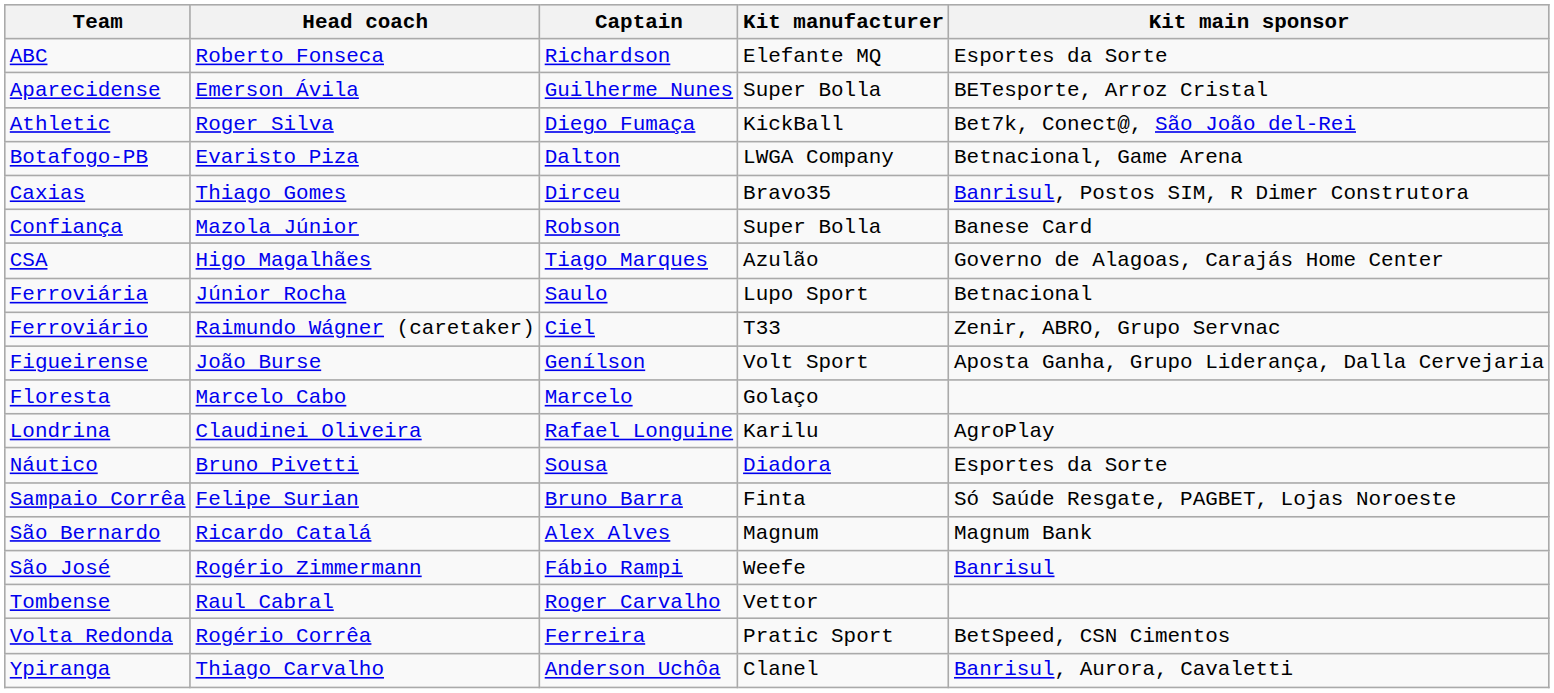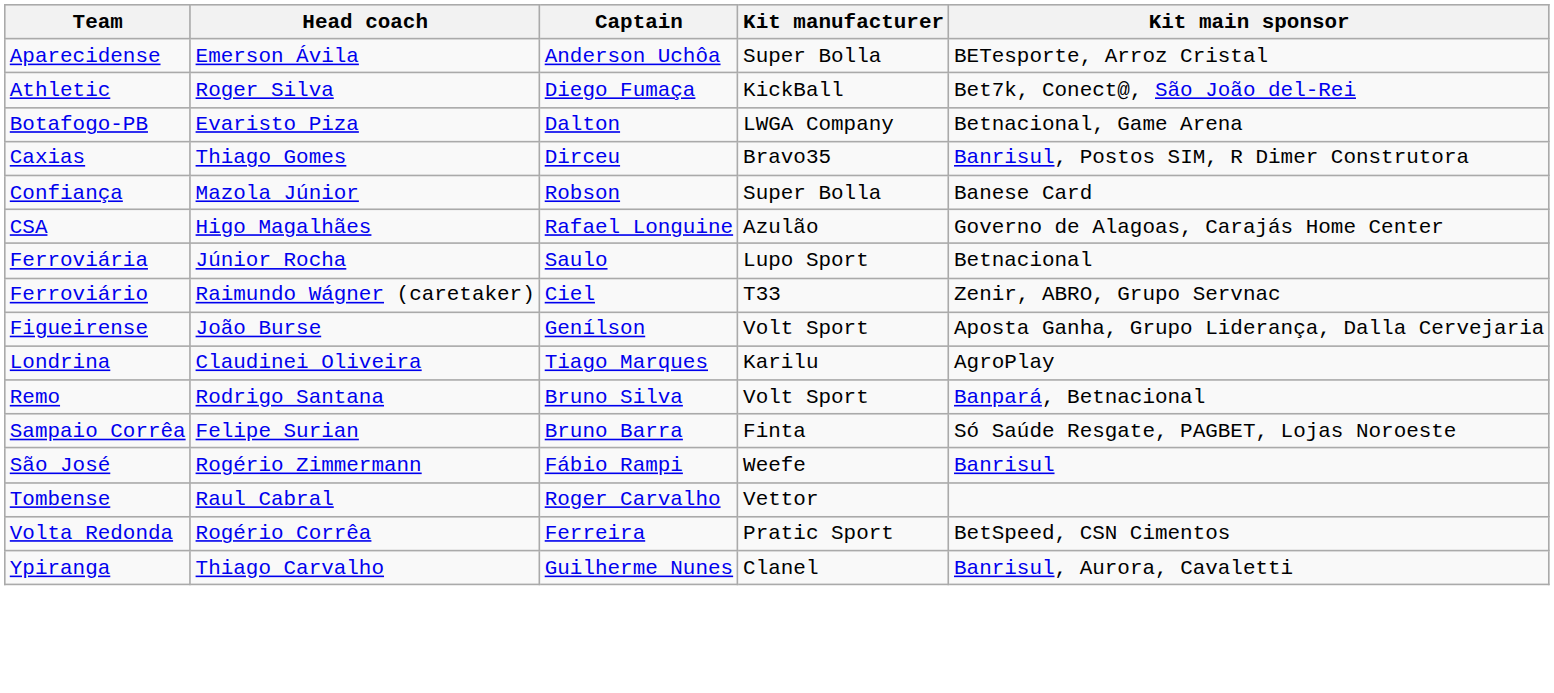- row: ABC | Roberto Fonseca | Richardson | Elefante MQ | Esportes da Sorte
Aparecidense | Captain: Guilherme Nunes -> Anderson Uchôa
CSA | Captain: Tiago Marques -> Rafael Longuine
- row: Floresta | Marcelo Cabo | Marcelo | Golaço
Londrina | Captain: Rafael Longuine -> Tiago Marques
- row: Náutico | Bruno Pivetti | Sousa | Diadora | Esportes da Sorte
+ row: Remo | Rodrigo Santana | Bruno Silva | Volt Sport | Banpará, Betnacional
- row: São Bernardo | Ricardo Catalá | Alex Alves | Magnum | Magnum Bank
Ypiranga | Captain: Anderson Uchôa -> Guilherme Nunes
